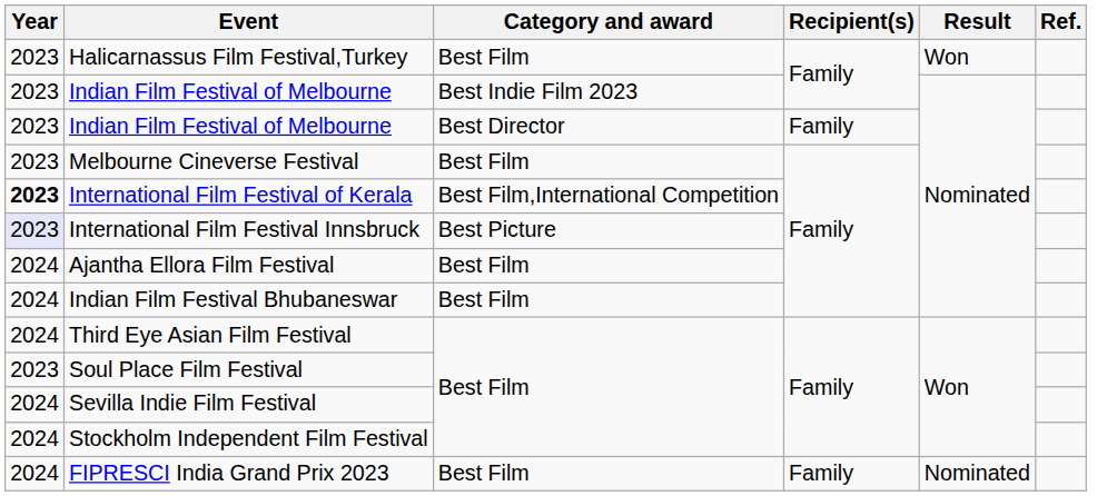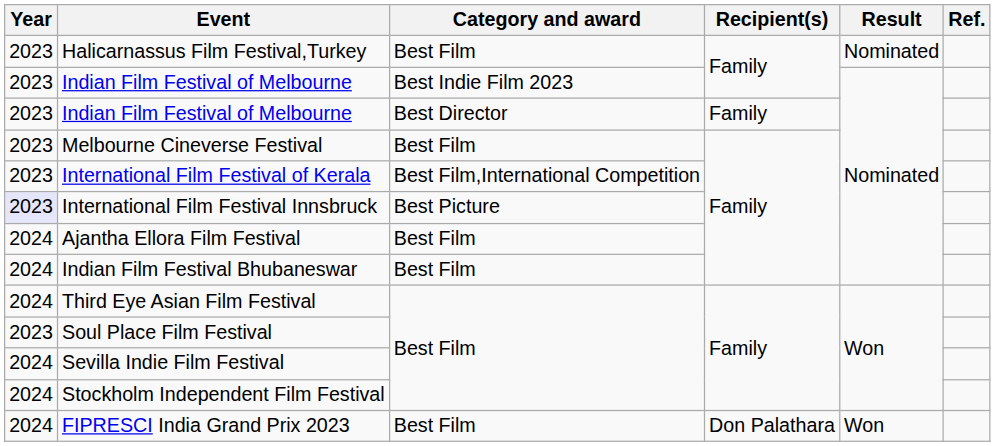Halicarnassus Film Festival,Turkey | Result: Won -> Nominated
International Film Festival of Kerala | Year: bold -> normal
FIPRESCI India Grand Prix 2023 | Recipient(s): Family -> Don Palathara
FIPRESCI India Grand Prix 2023 | Result: Nominated -> Won
